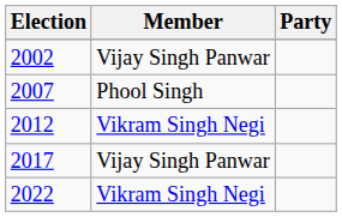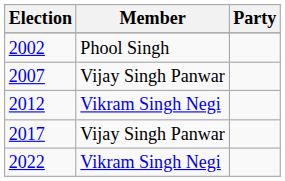2002 | Member: Vijay Singh Panwar -> Phool Singh
2007 | Member: Phool Singh -> Vijay Singh Panwar
